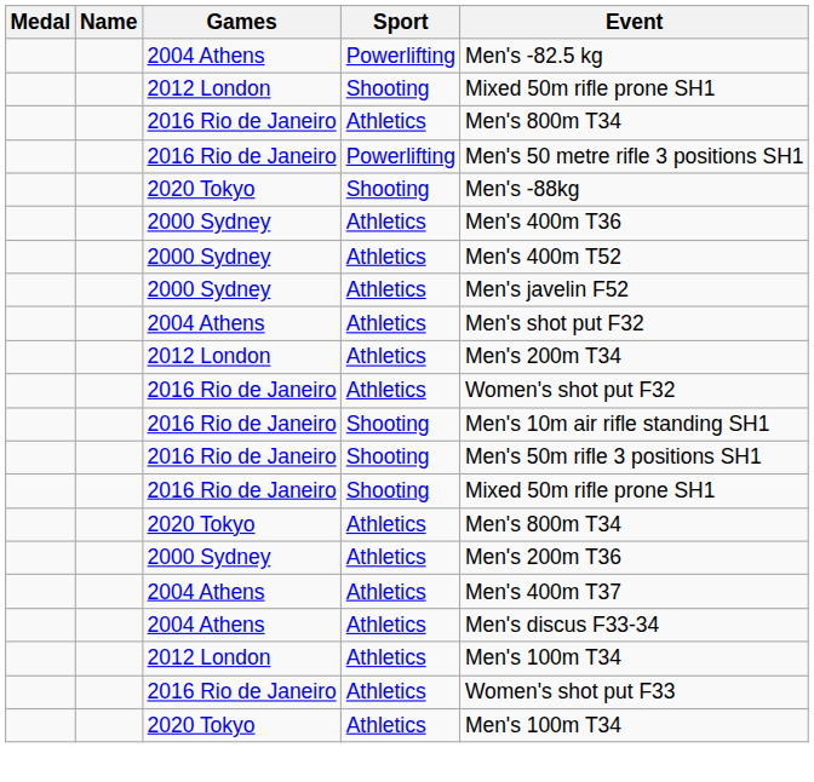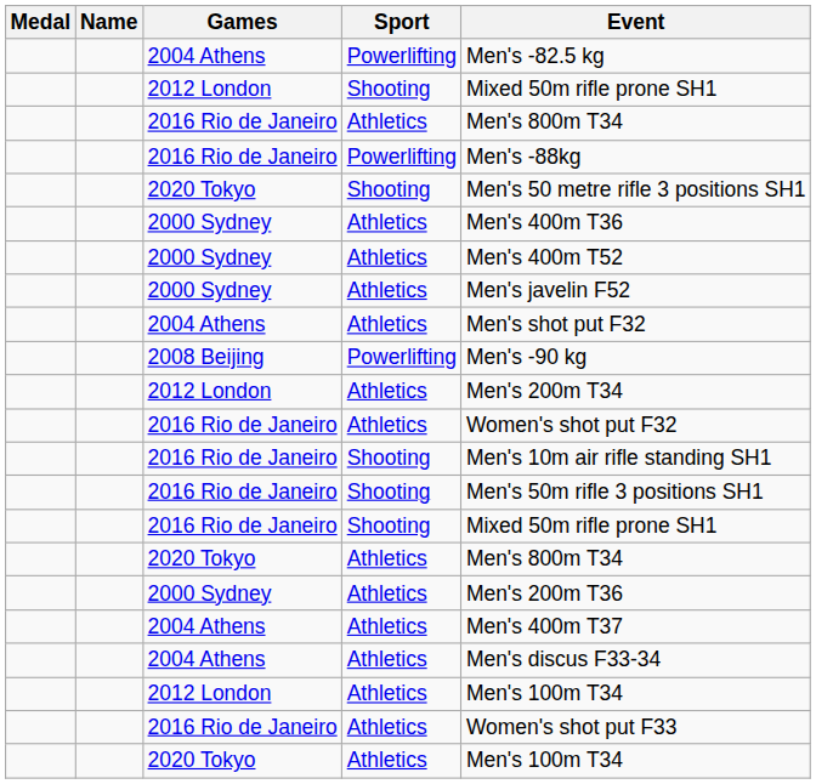2016 Rio de Janeiro / Powerlifting | Event: Men's 50 metre rifle 3 positions SH1 -> Men's -88kg
2020 Tokyo / Shooting | Event: Men's -88kg -> Men's 50 metre rifle 3 positions SH1
+ row: 2008 Beijing | Powerlifting | Men's -90 kg
